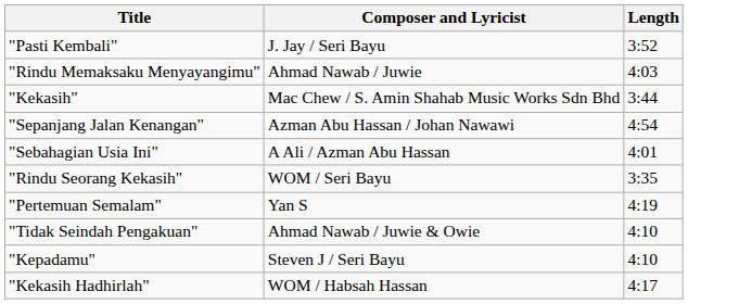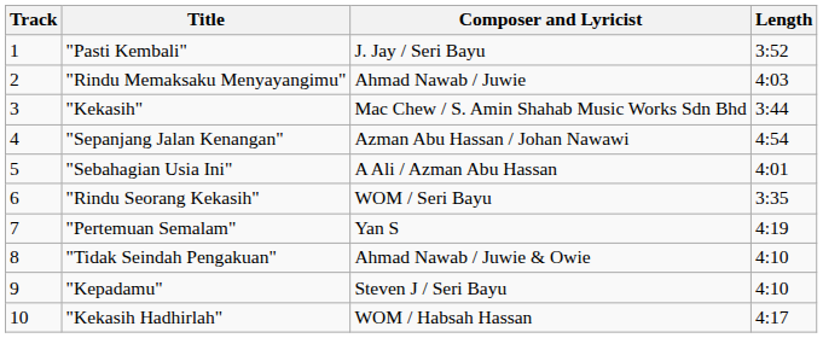+ column: Track | 1 | 2 | 3 | 4 | 5 | 6 | 7 | 8 | 9 | 10
